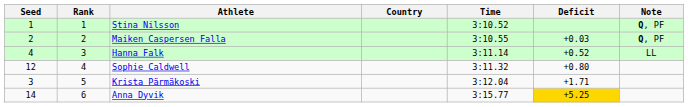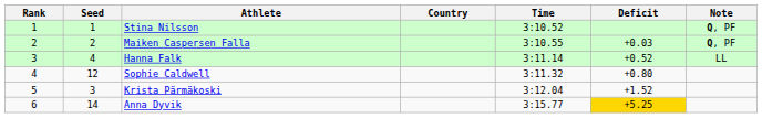columns swapped: Rank <-> Seed
Krista Pärmäkoski | Deficit: +1.71 -> +1.52
